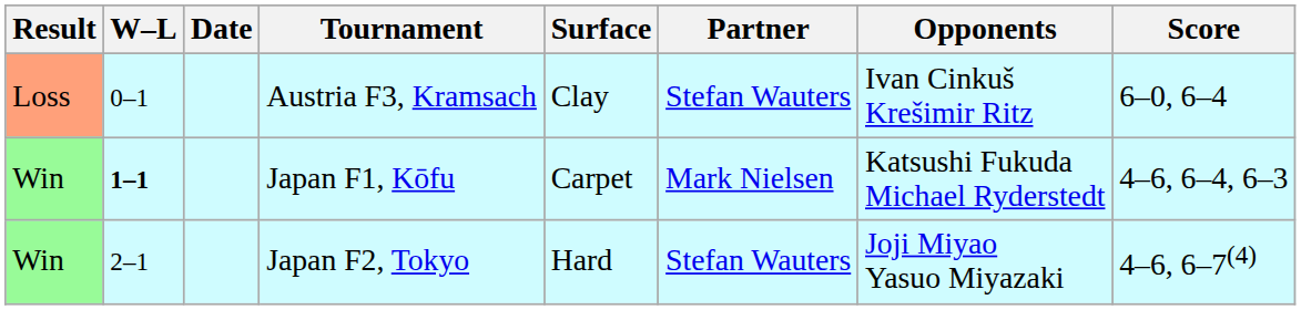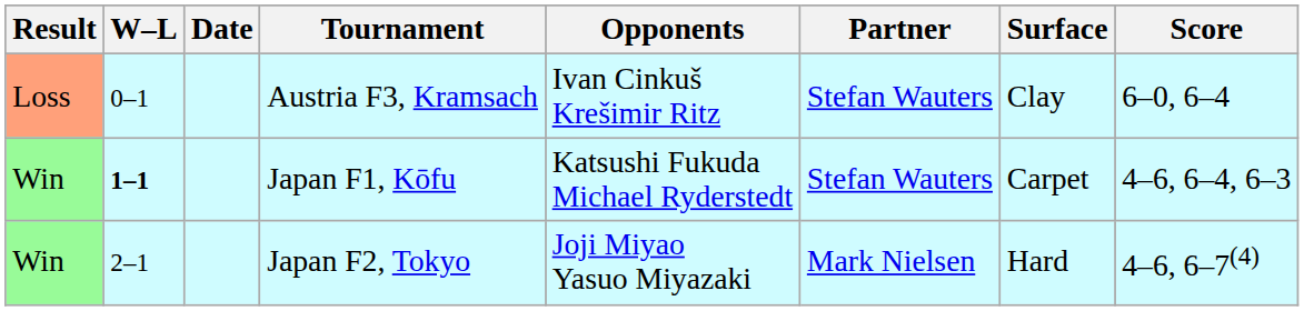columns swapped: Surface <-> Opponents
Japan F1, Kōfu | Partner: Mark Nielsen -> Stefan Wauters
Japan F2, Tokyo | Partner: Stefan Wauters -> Mark Nielsen
